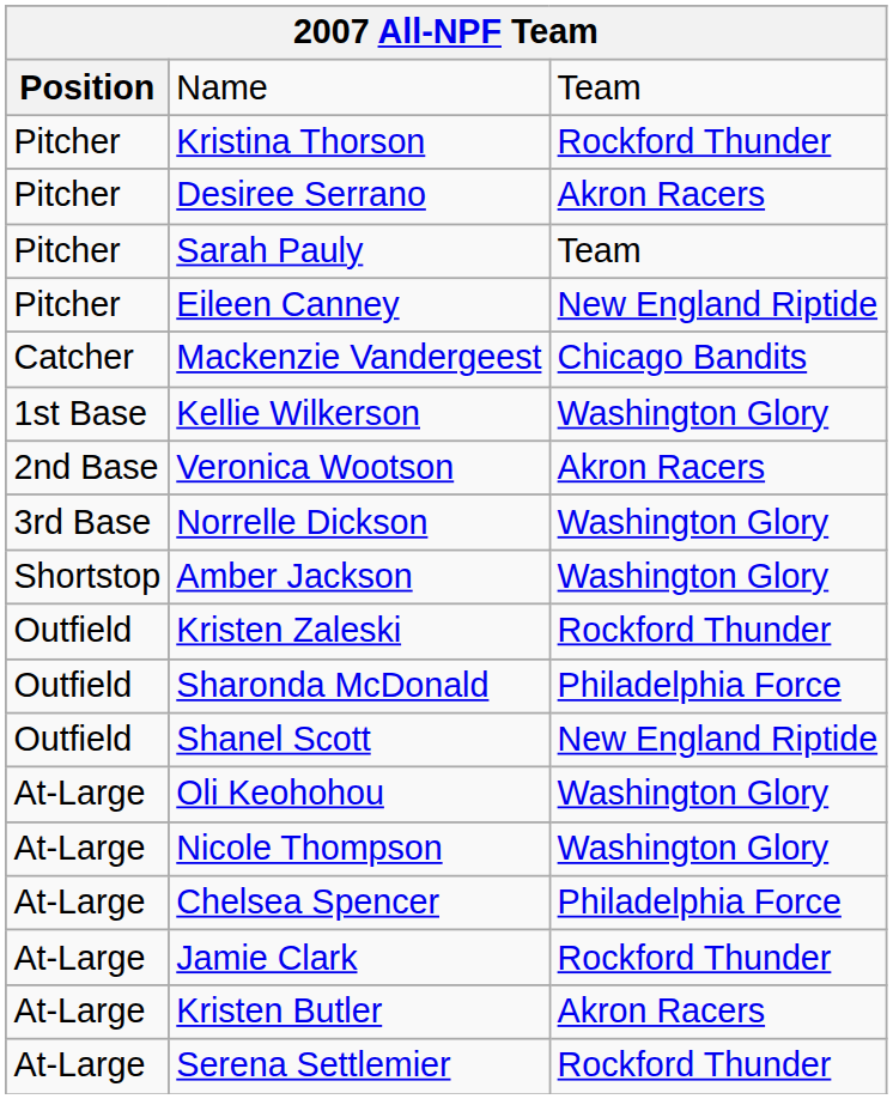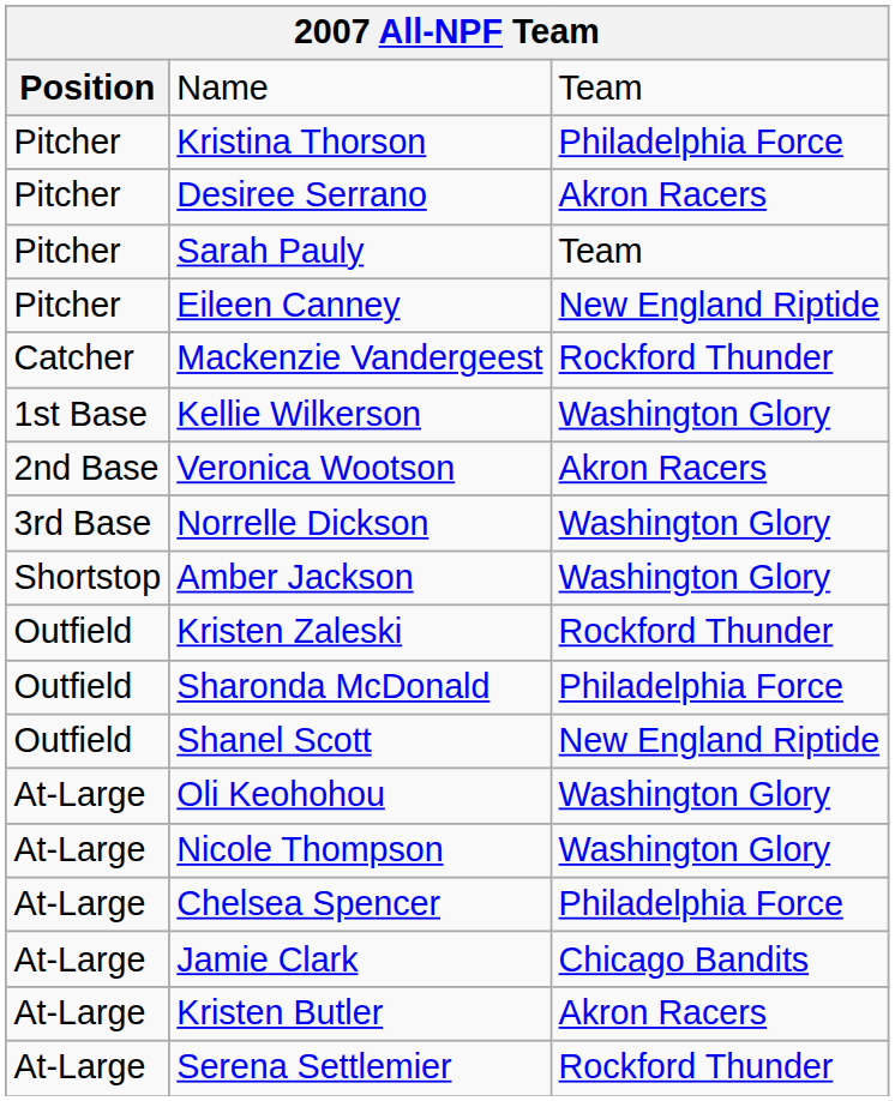Kristina Thorson | column 3: Rockford Thunder -> Philadelphia Force
Mackenzie Vandergeest | column 3: Chicago Bandits -> Rockford Thunder
Jamie Clark | column 3: Rockford Thunder -> Chicago Bandits
